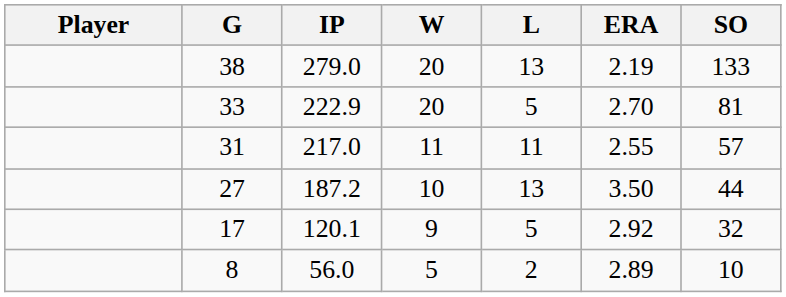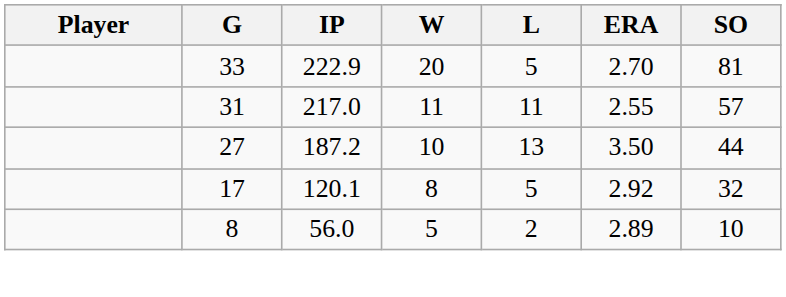- row: 38 | 279.0 | 20 | 13 | 2.19 | 133
17 | W: 9 -> 8
